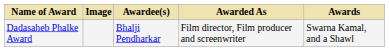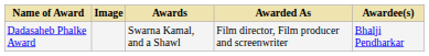columns swapped: Awardee(s) <-> Awards
